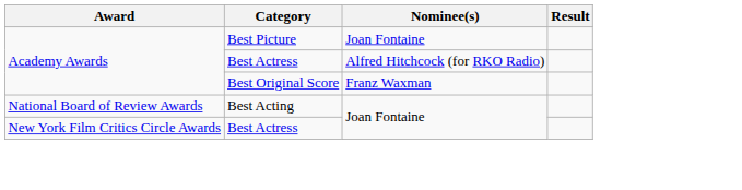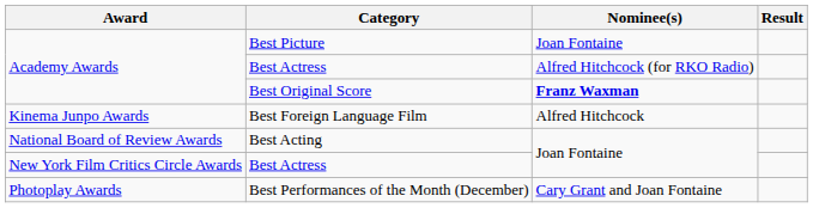Best Original Score | Nominee(s): normal -> bold
+ row: Kinema Junpo Awards | Best Foreign Language Film | Alfred Hitchcock
+ row: Photoplay Awards | Best Performances of the Month (December) | Cary Grant and Joan Fontaine
